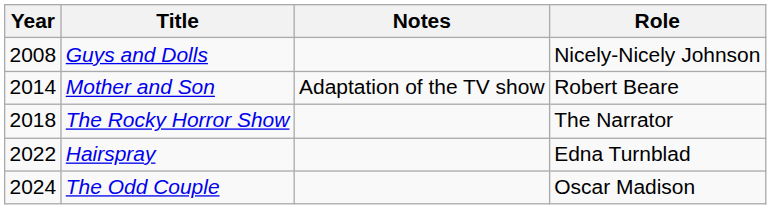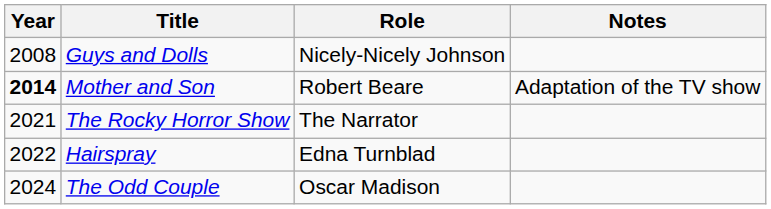columns swapped: Role <-> Notes
Mother and Son | Year: normal -> bold
The Rocky Horror Show | Year: 2018 -> 2021
